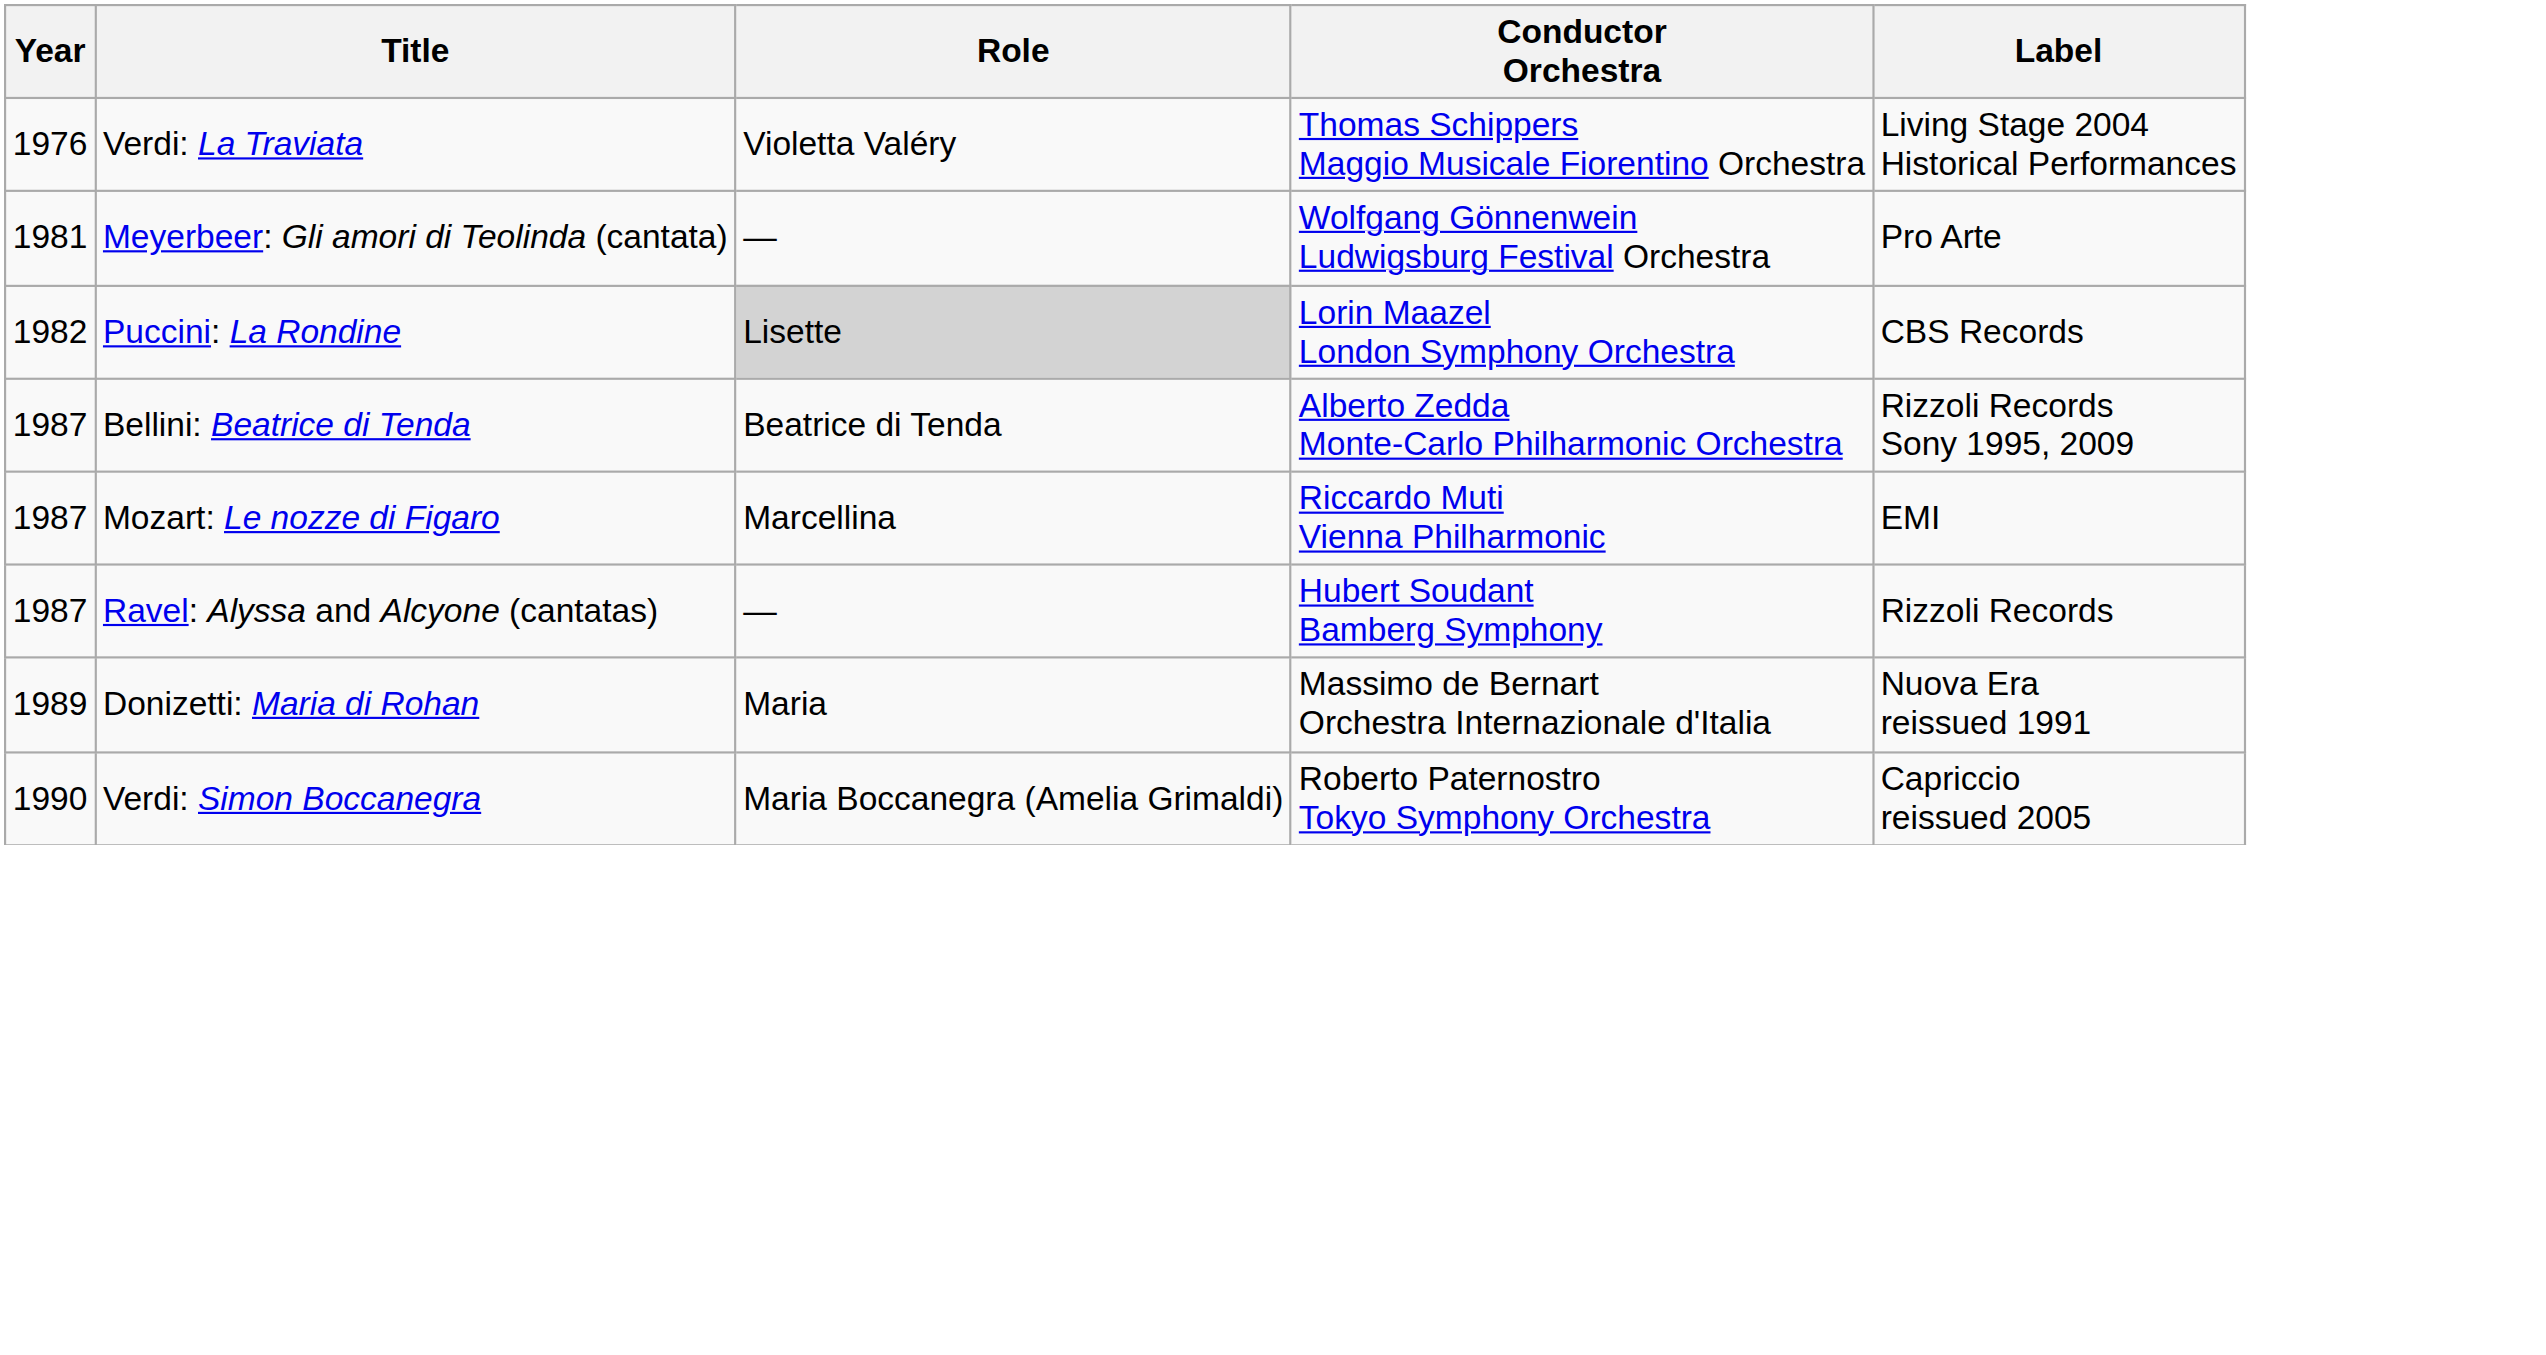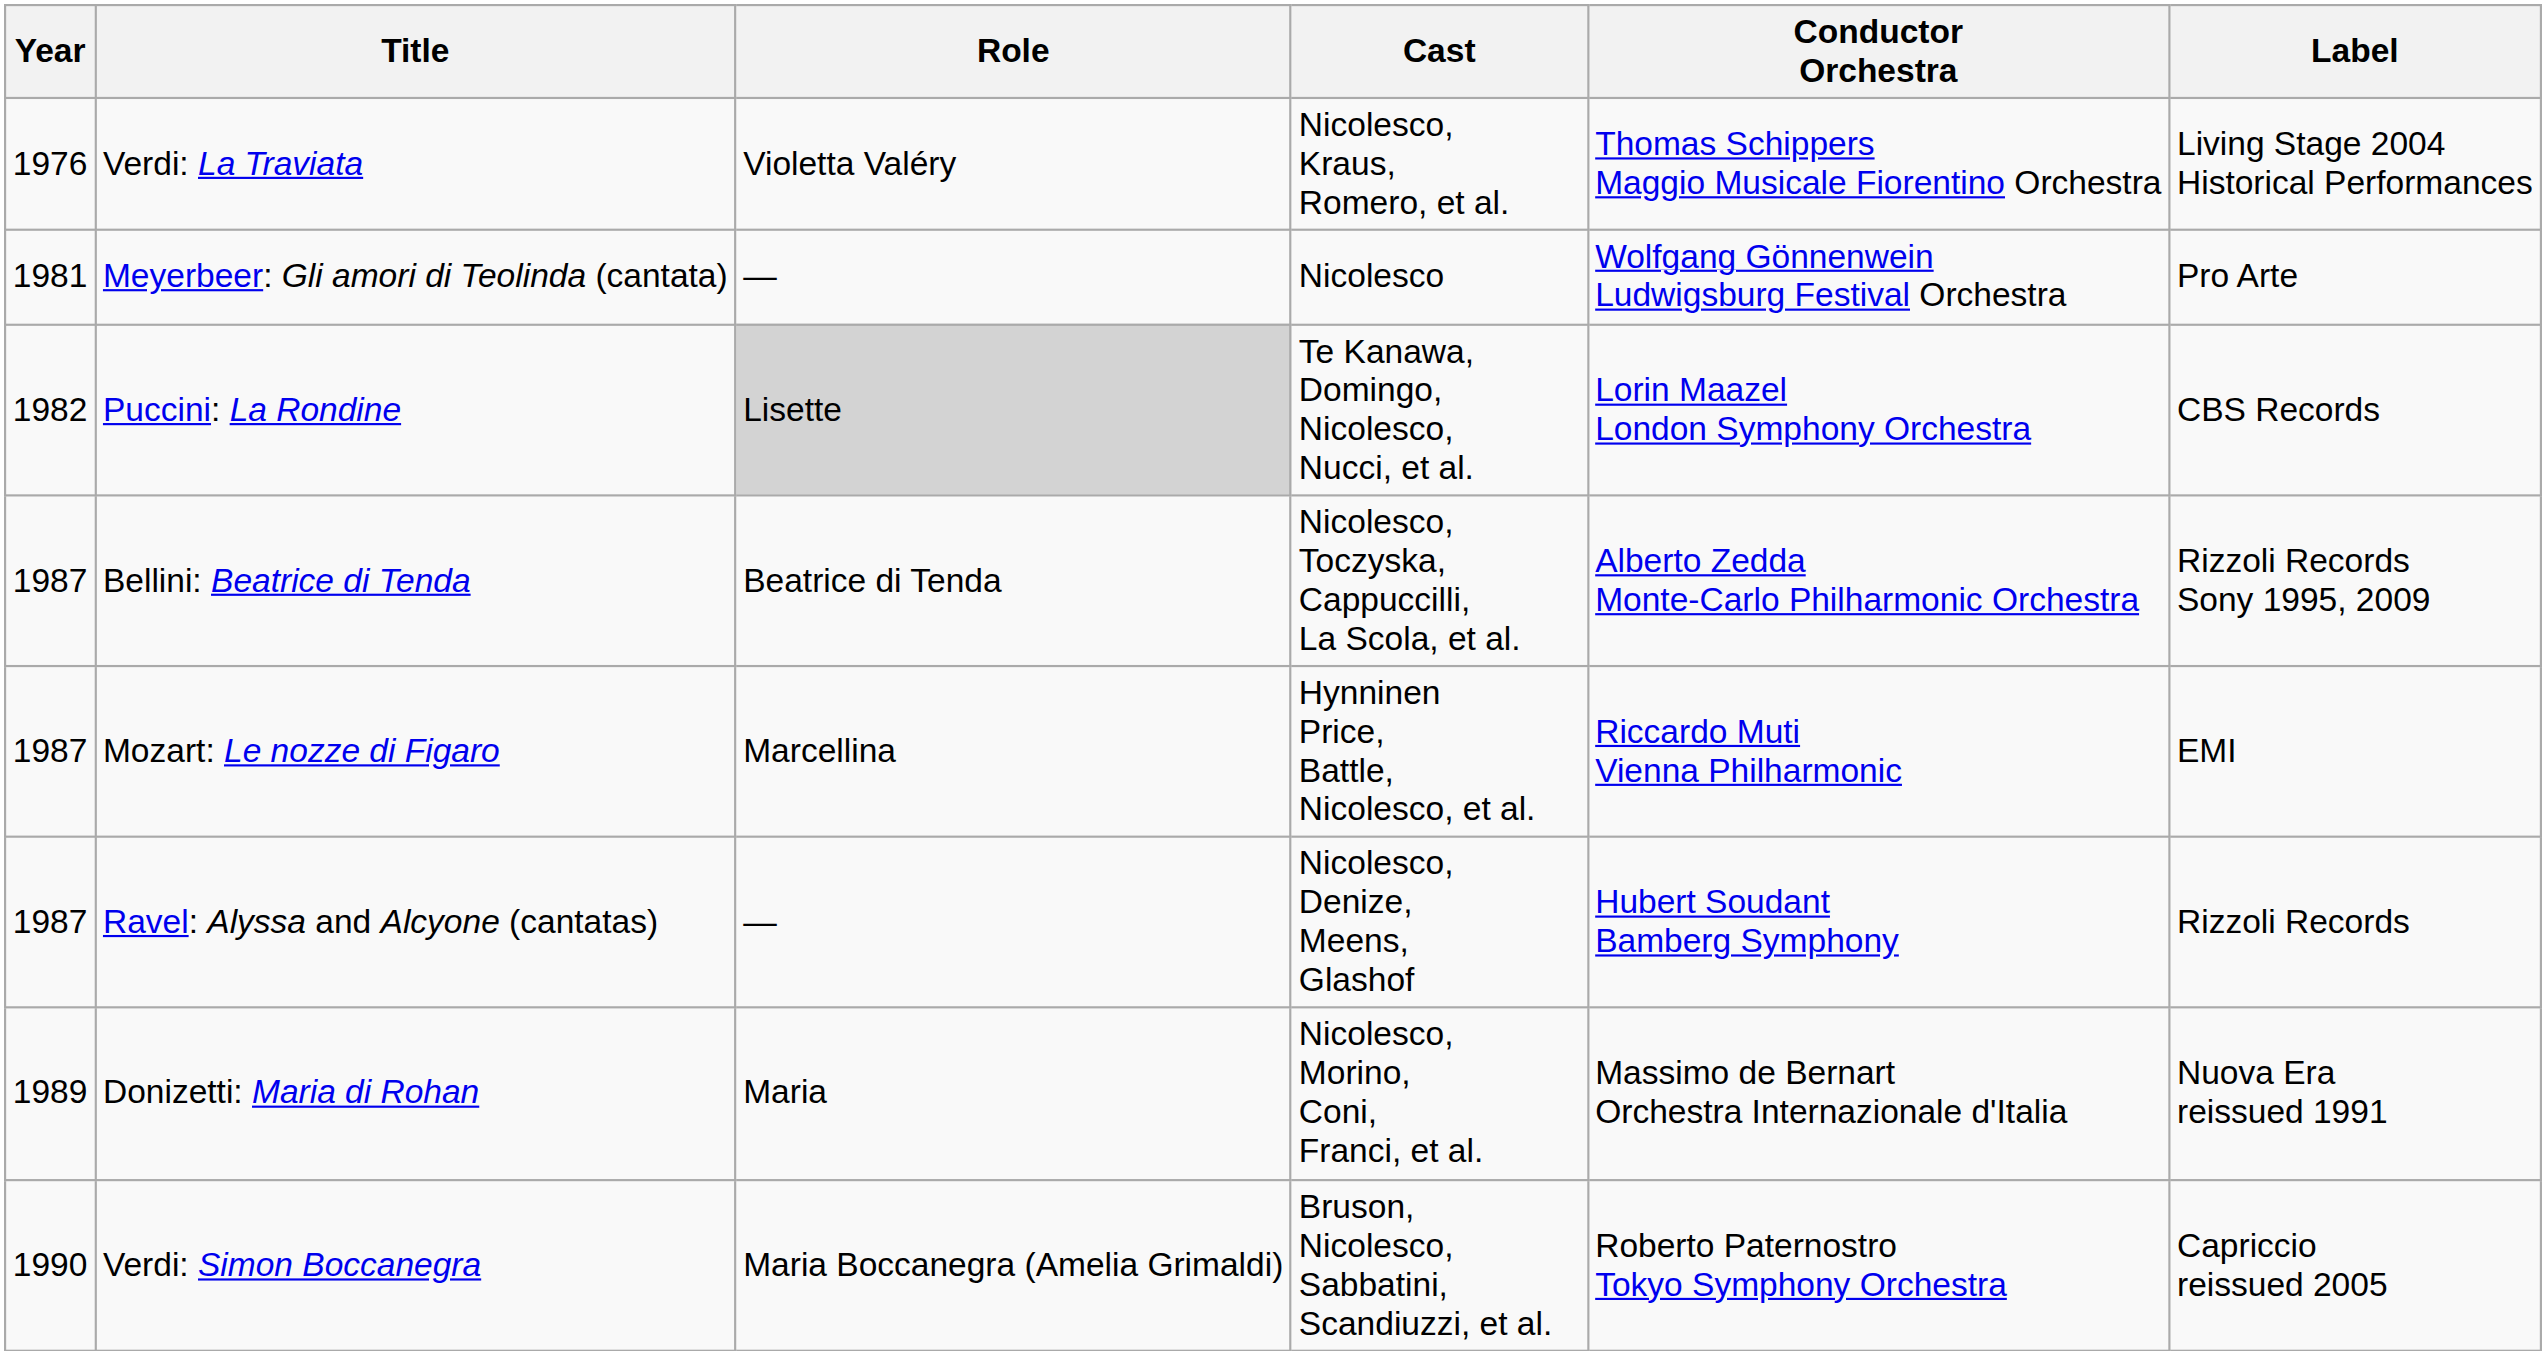+ column: Cast | Nicolesco, Kraus, Romero, et al. | Nicolesco | Te Kanawa, Domingo, Nicolesco, Nucci, et al. | Nicolesco, Toczyska, Cappuccilli, La Scola, et al. | Hynninen Price, Battle, Nicolesco, et al. | Nicolesco, Denize, Meens, Glashof | Nicolesco, Morino, Coni, Franci, et al. | Bruson, Nicolesco, Sabbatini, Scandiuzzi, et al.
